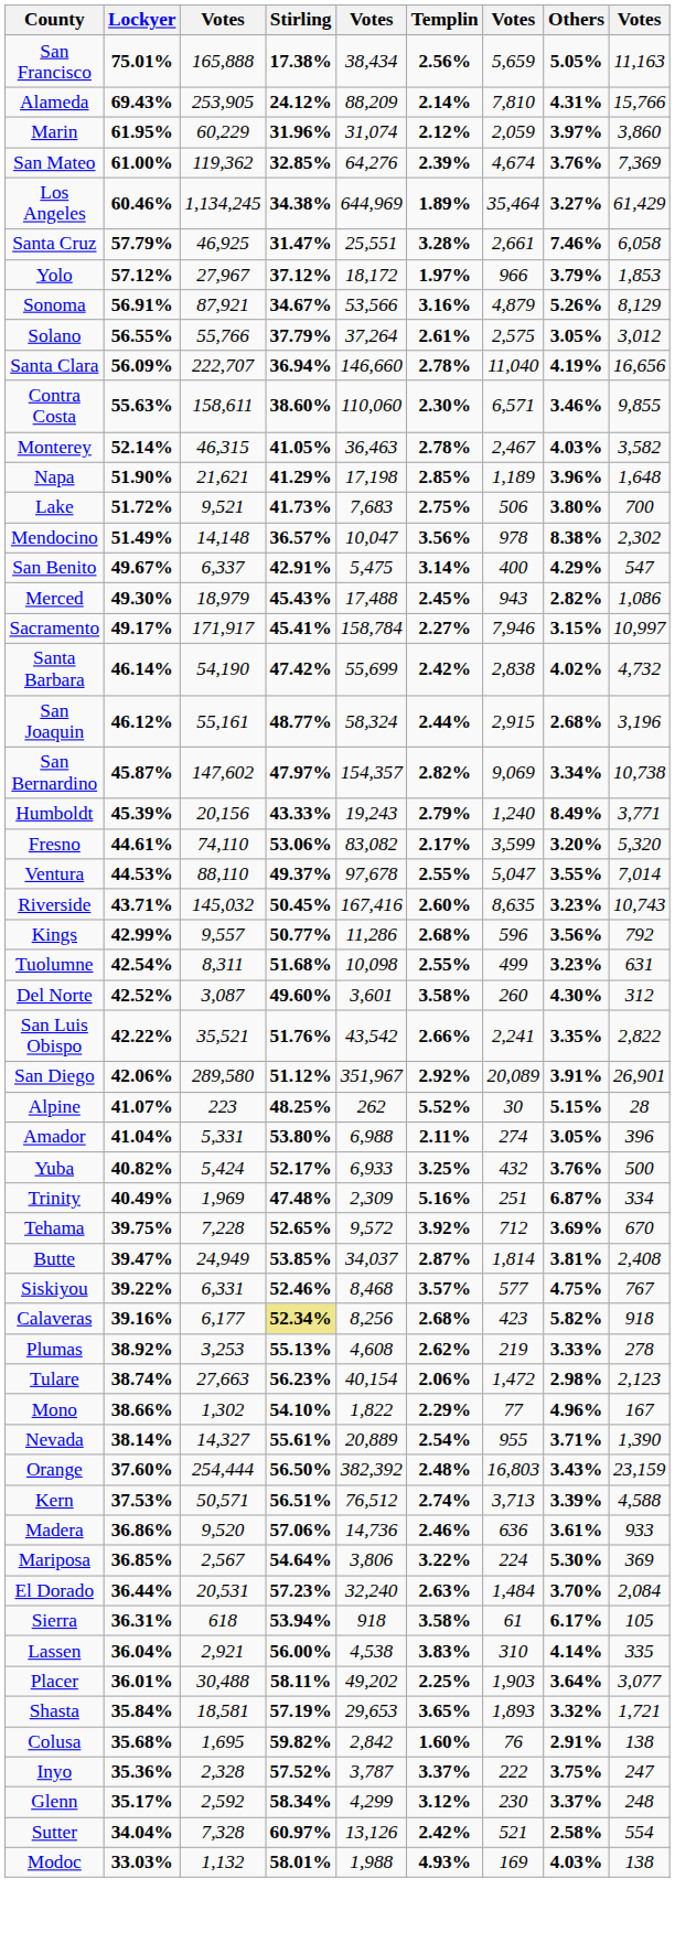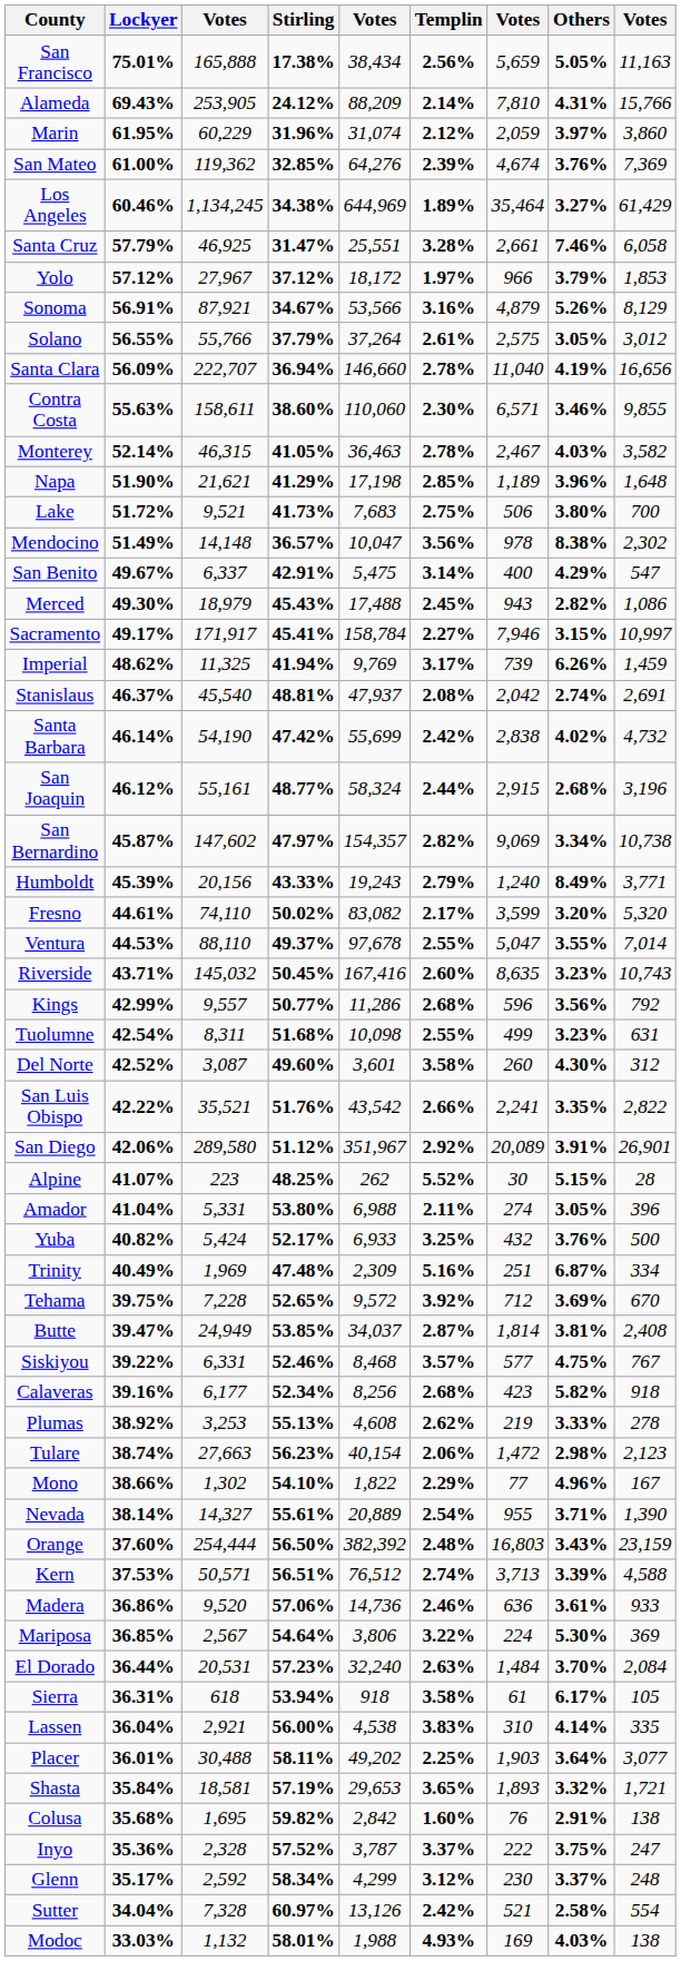+ row: Imperial | 48.62% | 11,325 | 41.94% | 9,769 | 3.17% | 739 | 6.26% | 1,459
+ row: Stanislaus | 46.37% | 45,540 | 48.81% | 47,937 | 2.08% | 2,042 | 2.74% | 2,691
Fresno | Stirling: 53.06% -> 50.02%
Calaveras | Stirling: khaki background -> no background
